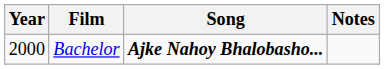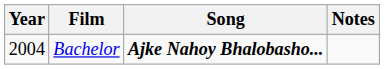Bachelor | Year: 2000 -> 2004
